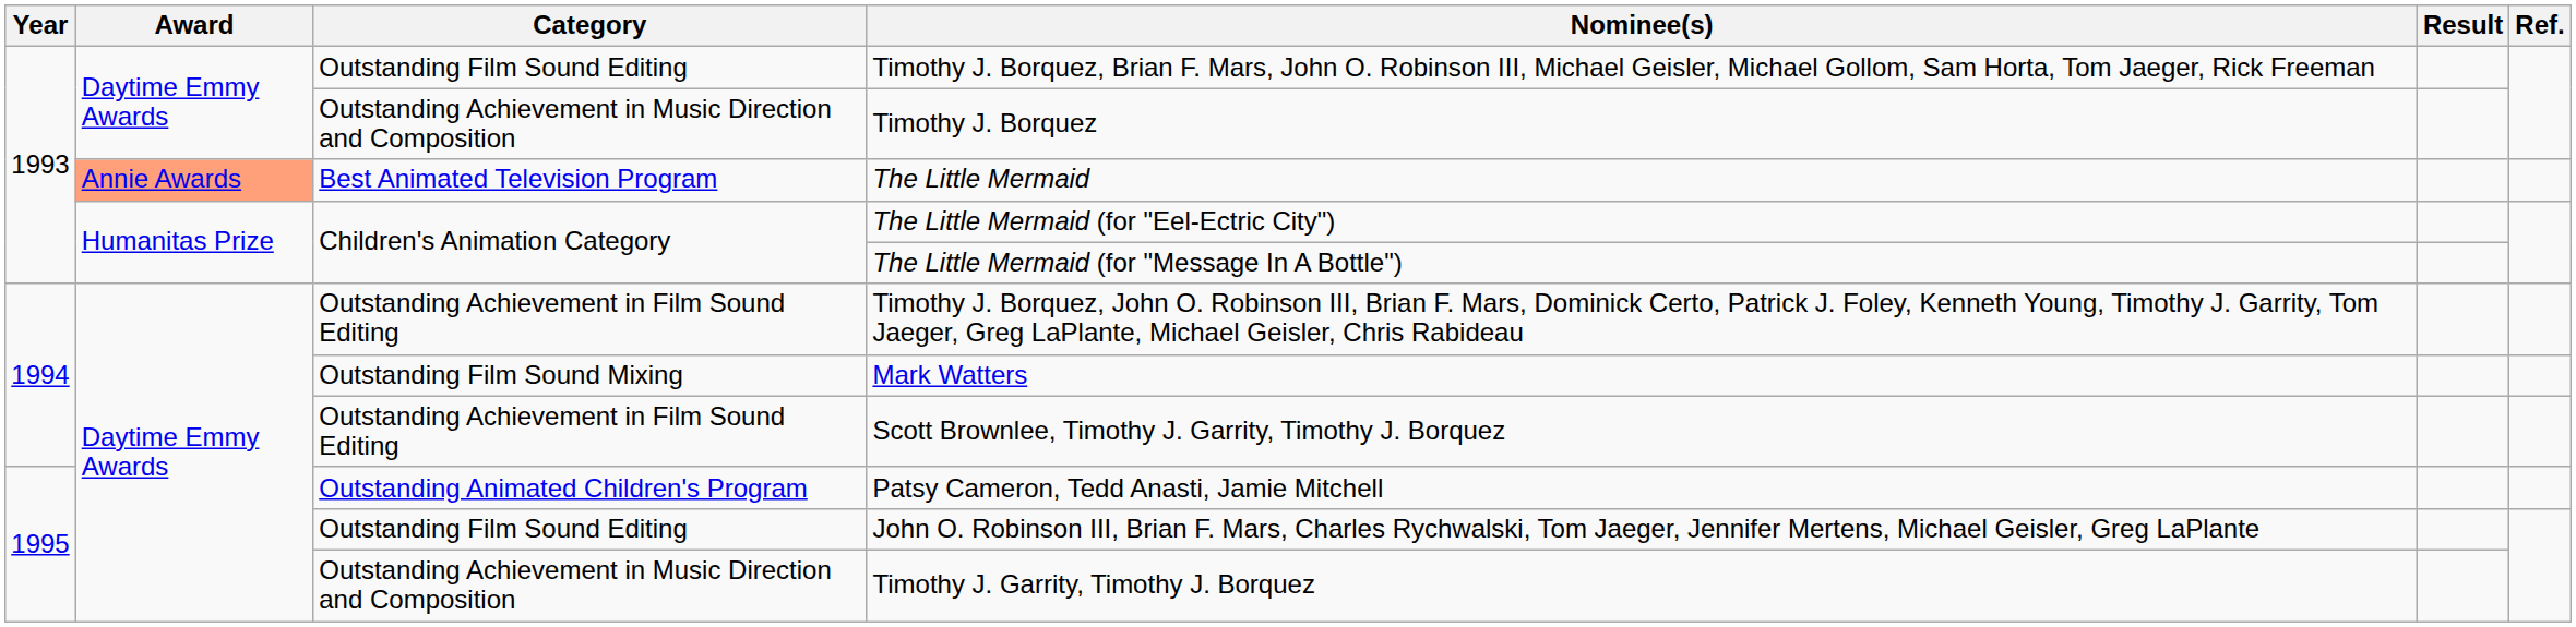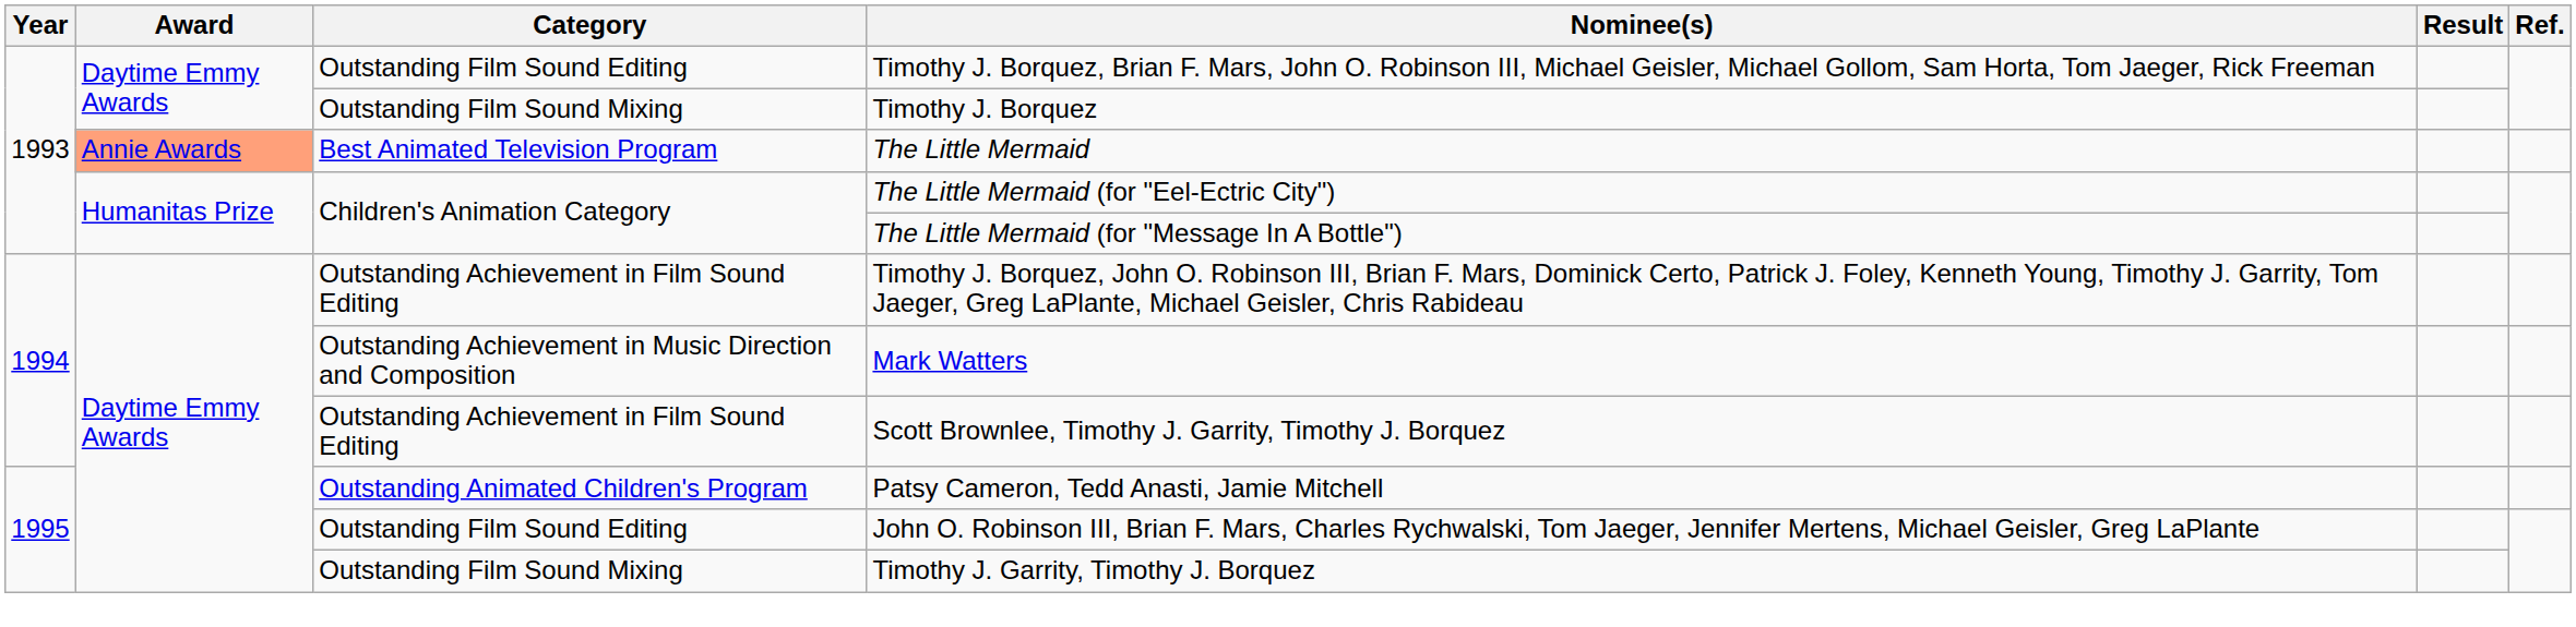Timothy J. Borquez | Category: Outstanding Achievement in Music Direction and Composition -> Outstanding Film Sound Mixing
Mark Watters | Category: Outstanding Film Sound Mixing -> Outstanding Achievement in Music Direction and Composition
Timothy J. Garrity, Timothy J. Borquez | Category: Outstanding Achievement in Music Direction and Composition -> Outstanding Film Sound Mixing
